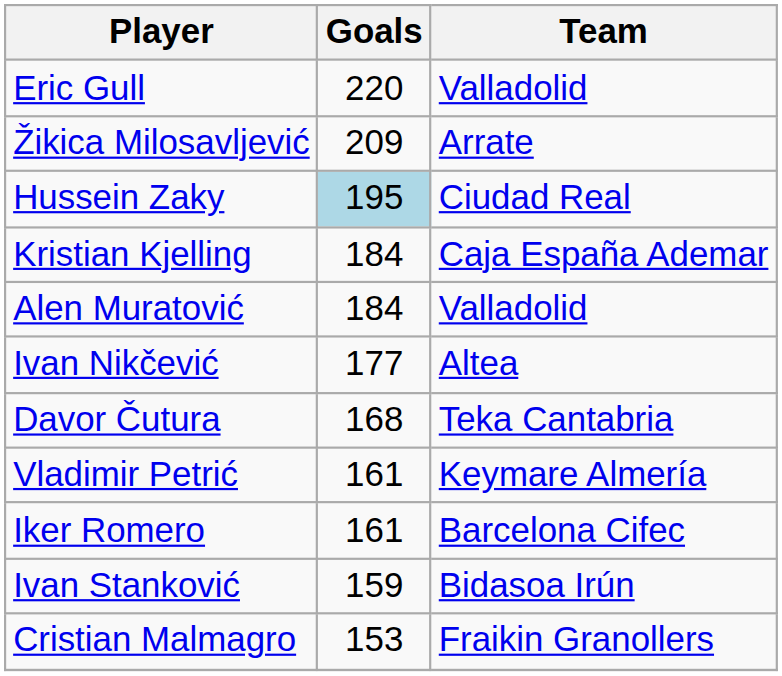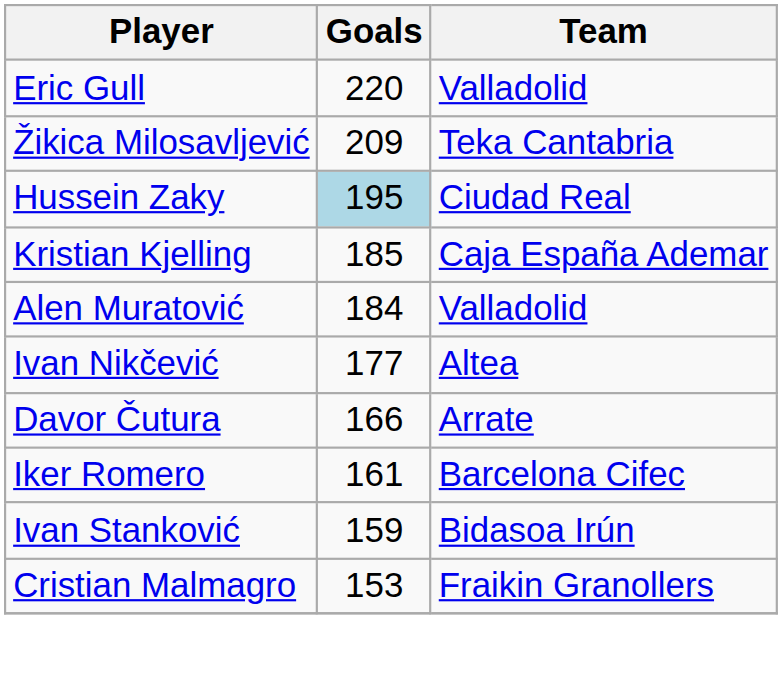Žikica Milosavljević | Team: Arrate -> Teka Cantabria
Kristian Kjelling | Goals: 184 -> 185
Davor Čutura | Goals: 168 -> 166
Davor Čutura | Team: Teka Cantabria -> Arrate
- row: Vladimir Petrić | 161 | Keymare Almería
